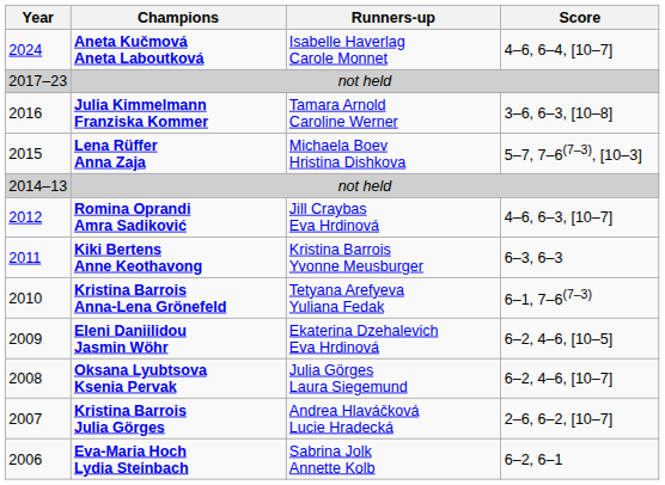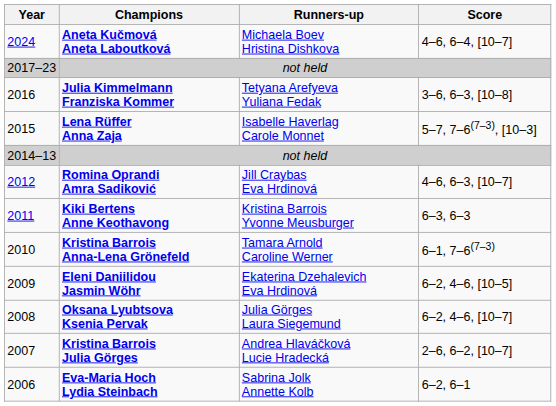Aneta Kučmová Aneta Laboutková | Runners-up: Isabelle Haverlag Carole Monnet -> Michaela Boev Hristina Dishkova
Julia Kimmelmann Franziska Kommer | Runners-up: Tamara Arnold Caroline Werner -> Tetyana Arefyeva Yuliana Fedak
Lena Rüffer Anna Zaja | Runners-up: Michaela Boev Hristina Dishkova -> Isabelle Haverlag Carole Monnet
Kristina Barrois Anna-Lena Grönefeld | Runners-up: Tetyana Arefyeva Yuliana Fedak -> Tamara Arnold Caroline Werner
